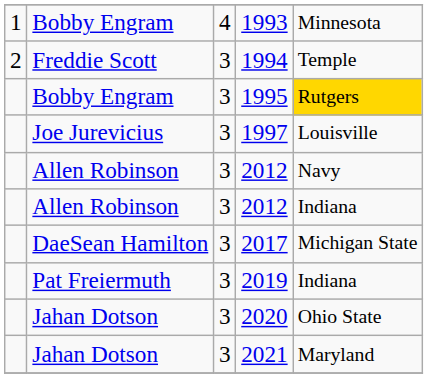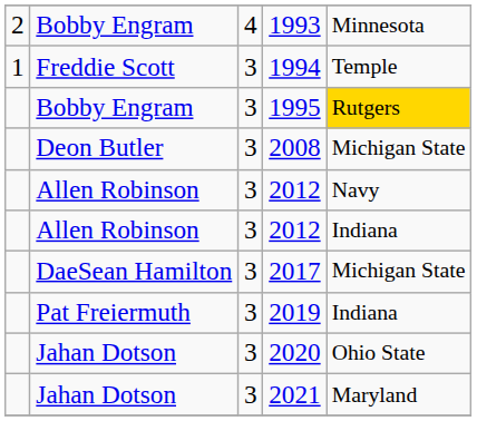1993 | column 1: 1 -> 2
1994 | column 1: 2 -> 1
- row: Joe Jurevicius | 3 | 1997 | Louisville
+ row: Deon Butler | 3 | 2008 | Michigan State
